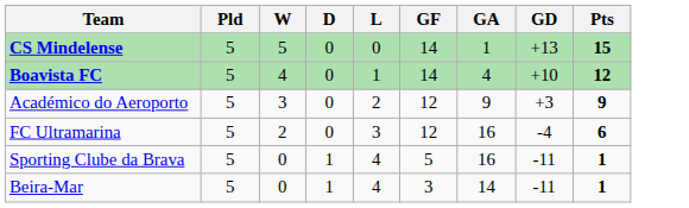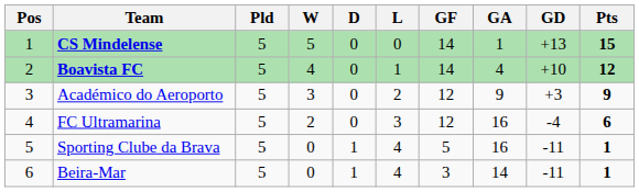+ column: Pos | 1 | 2 | 3 | 4 | 5 | 6
